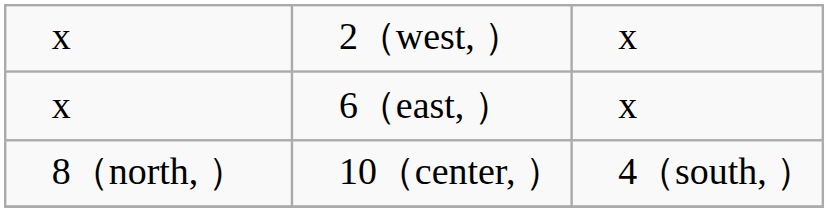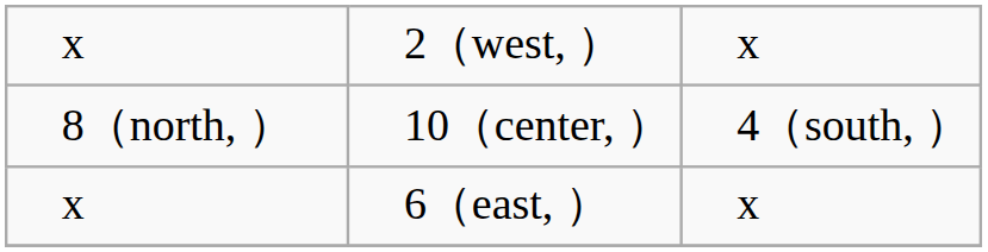rows swapped: 8（north, ） <-> x / 6（east, ）
